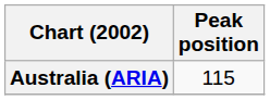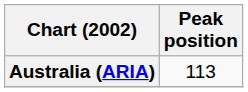Australia (ARIA) | Peak position: 115 -> 113
